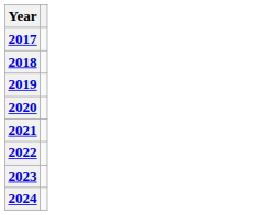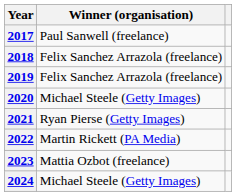+ column: Winner (organisation) | Paul Sanwell (freelance) | Felix Sanchez Arrazola (freelance) | Felix Sanchez Arrazola (freelance) | Michael Steele (Getty Images) | Ryan Pierse (Getty Images) | Martin Rickett (PA Media) | Mattia Ozbot (freelance) | Michael Steele (Getty Images)
